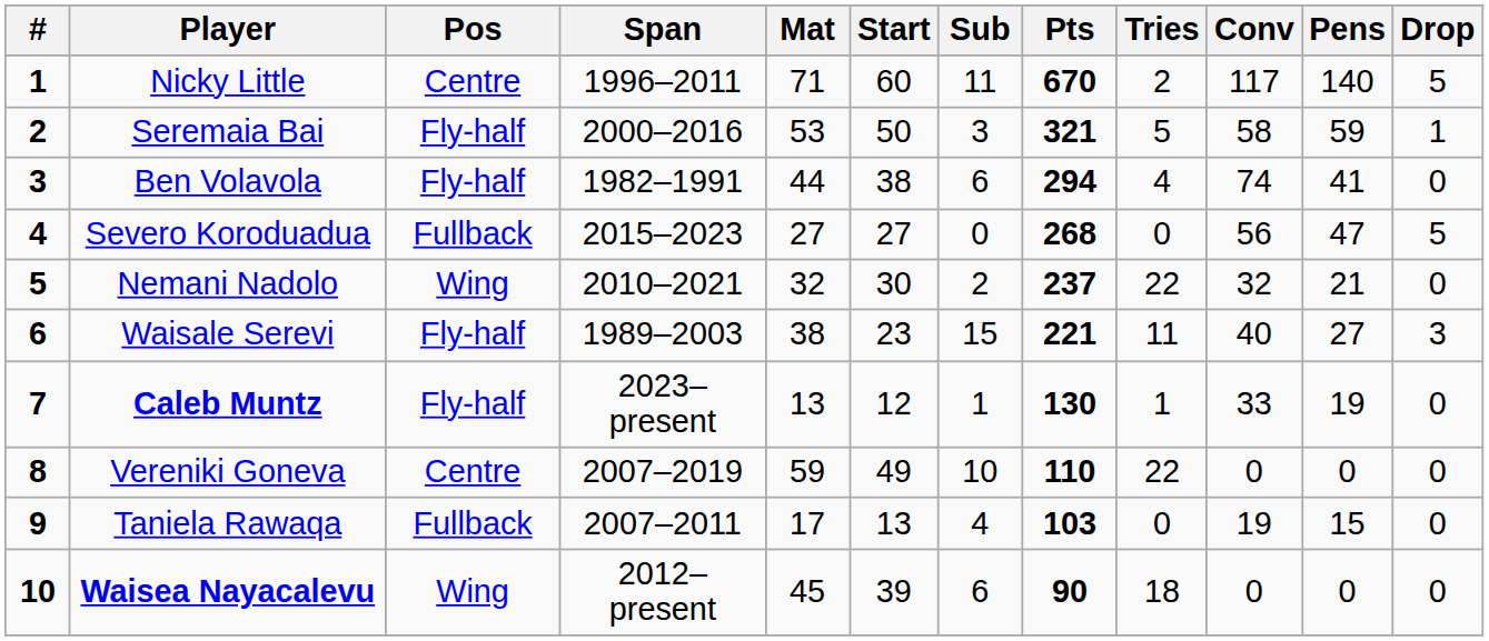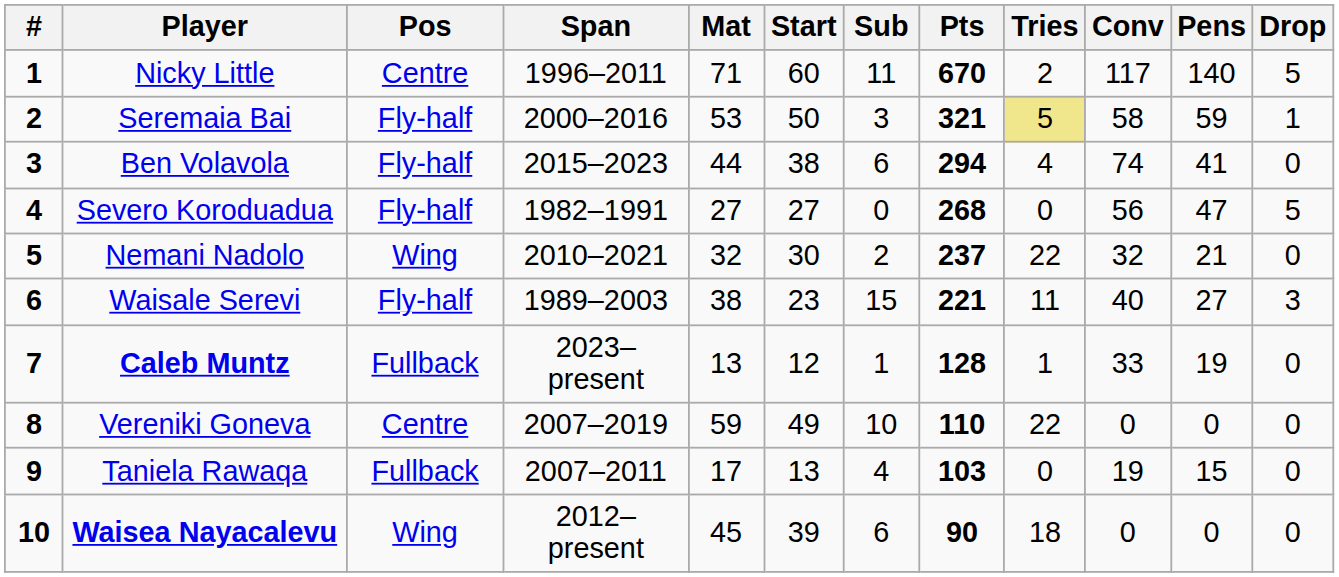Seremaia Bai | Tries: no background -> khaki background
Ben Volavola | Span: 1982–1991 -> 2015–2023
Severo Koroduadua | Pos: Fullback -> Fly-half
Severo Koroduadua | Span: 2015–2023 -> 1982–1991
Caleb Muntz | Pos: Fly-half -> Fullback
Caleb Muntz | Pts: 130 -> 128
